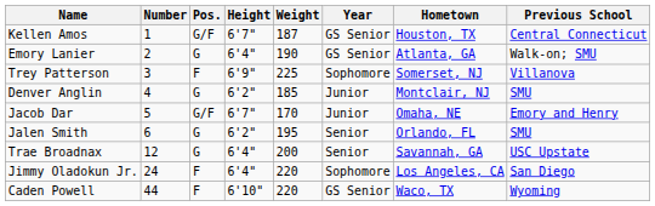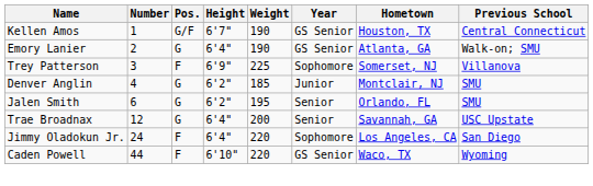Kellen Amos | Weight: 187 -> 190
- row: Jacob Dar | 5 | G/F | 6'7" | 170 | Junior | Omaha, NE | Emory and Henry
